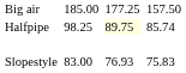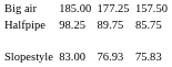Halfpipe | column 5: lightyellow background -> no background
Halfpipe | column 7: 85.74 -> 85.75
